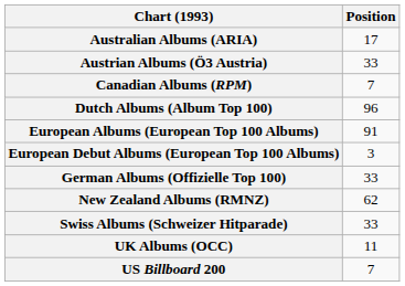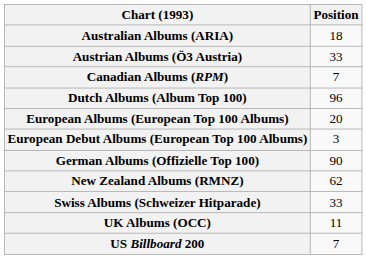Australian Albums (ARIA) | Position: 17 -> 18
European Albums (European Top 100 Albums) | Position: 91 -> 20
German Albums (Offizielle Top 100) | Position: 33 -> 90
